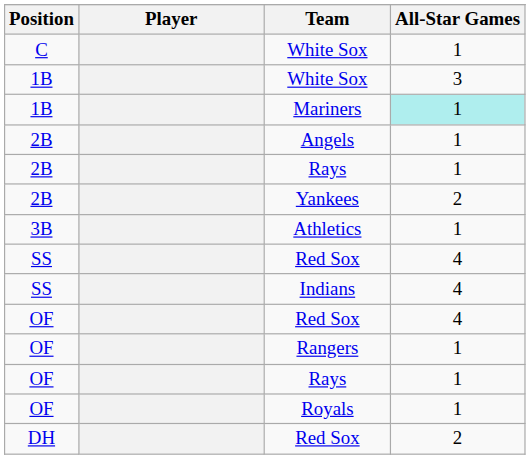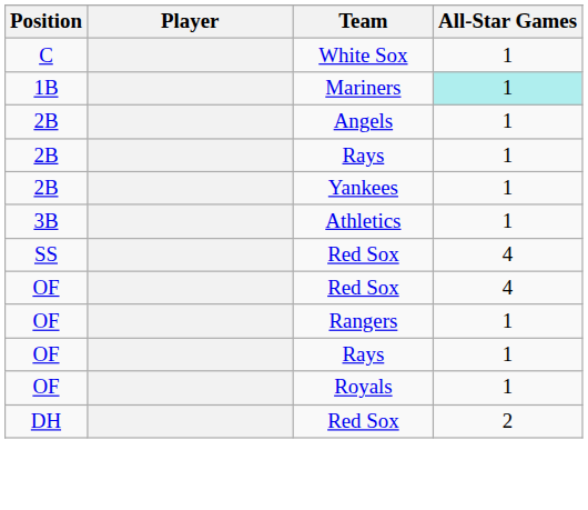- row: 1B | White Sox | 3
Yankees | All-Star Games: 2 -> 1
- row: SS | Indians | 4
